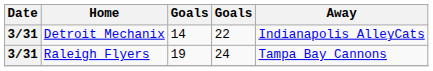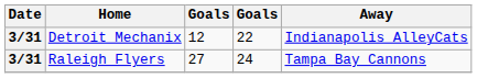Detroit Mechanix | column 3: 14 -> 12
Raleigh Flyers | column 3: 19 -> 27
